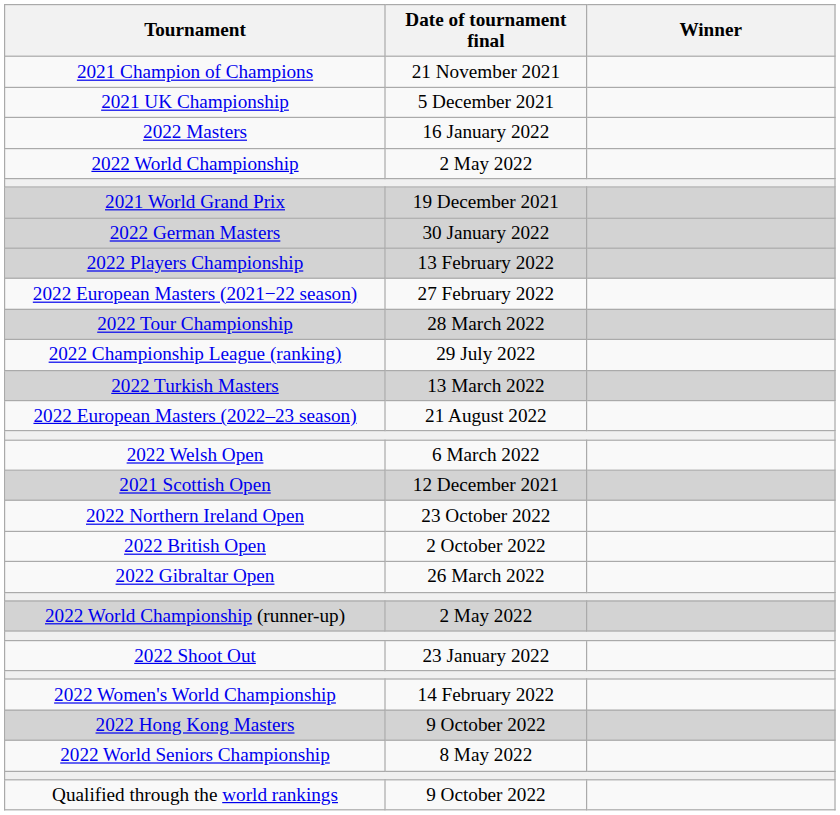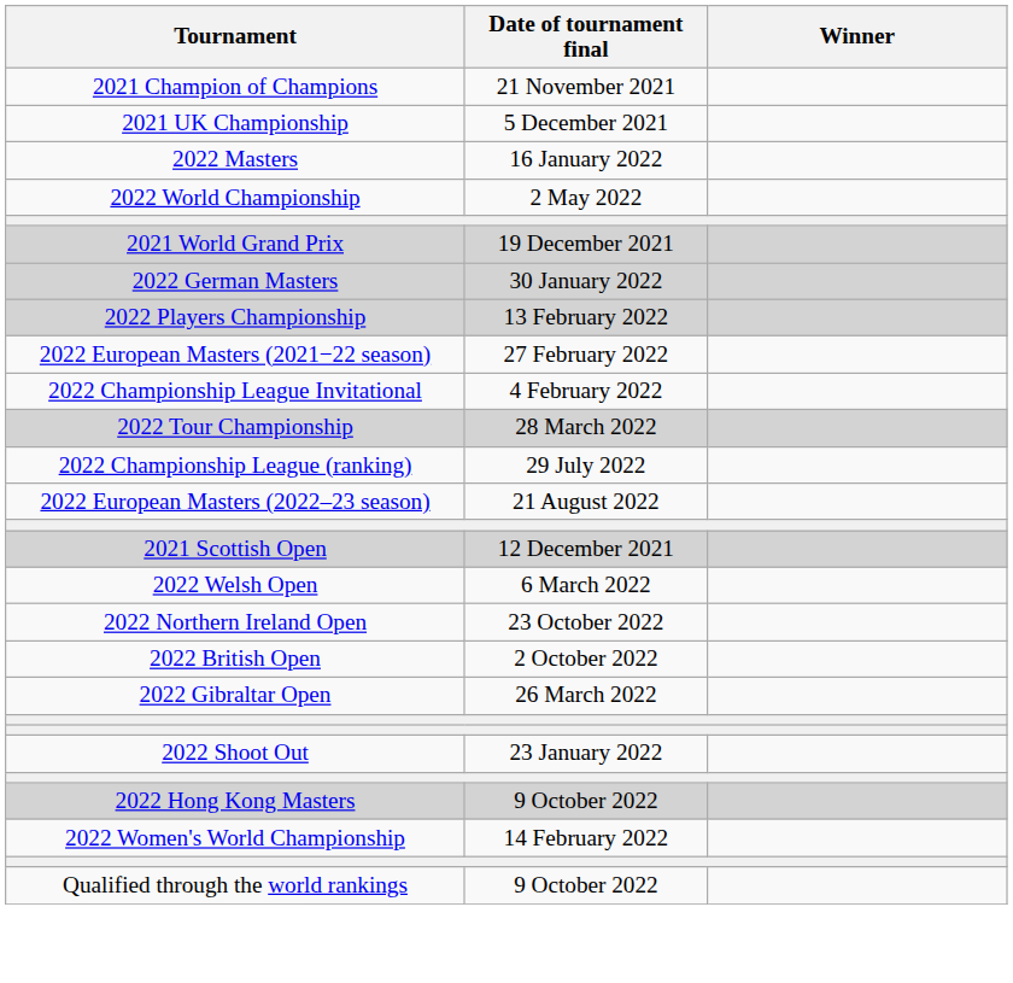+ row: 2022 Championship League Invitational | 4 February 2022
- row: 2022 Turkish Masters | 13 March 2022
rows swapped: 2021 Scottish Open <-> 2022 Welsh Open
- row: 2022 World Championship (runner-up) | 2 May 2022
rows swapped: 2022 Hong Kong Masters <-> 2022 Women's World Championship
- row: 2022 World Seniors Championship | 8 May 2022
